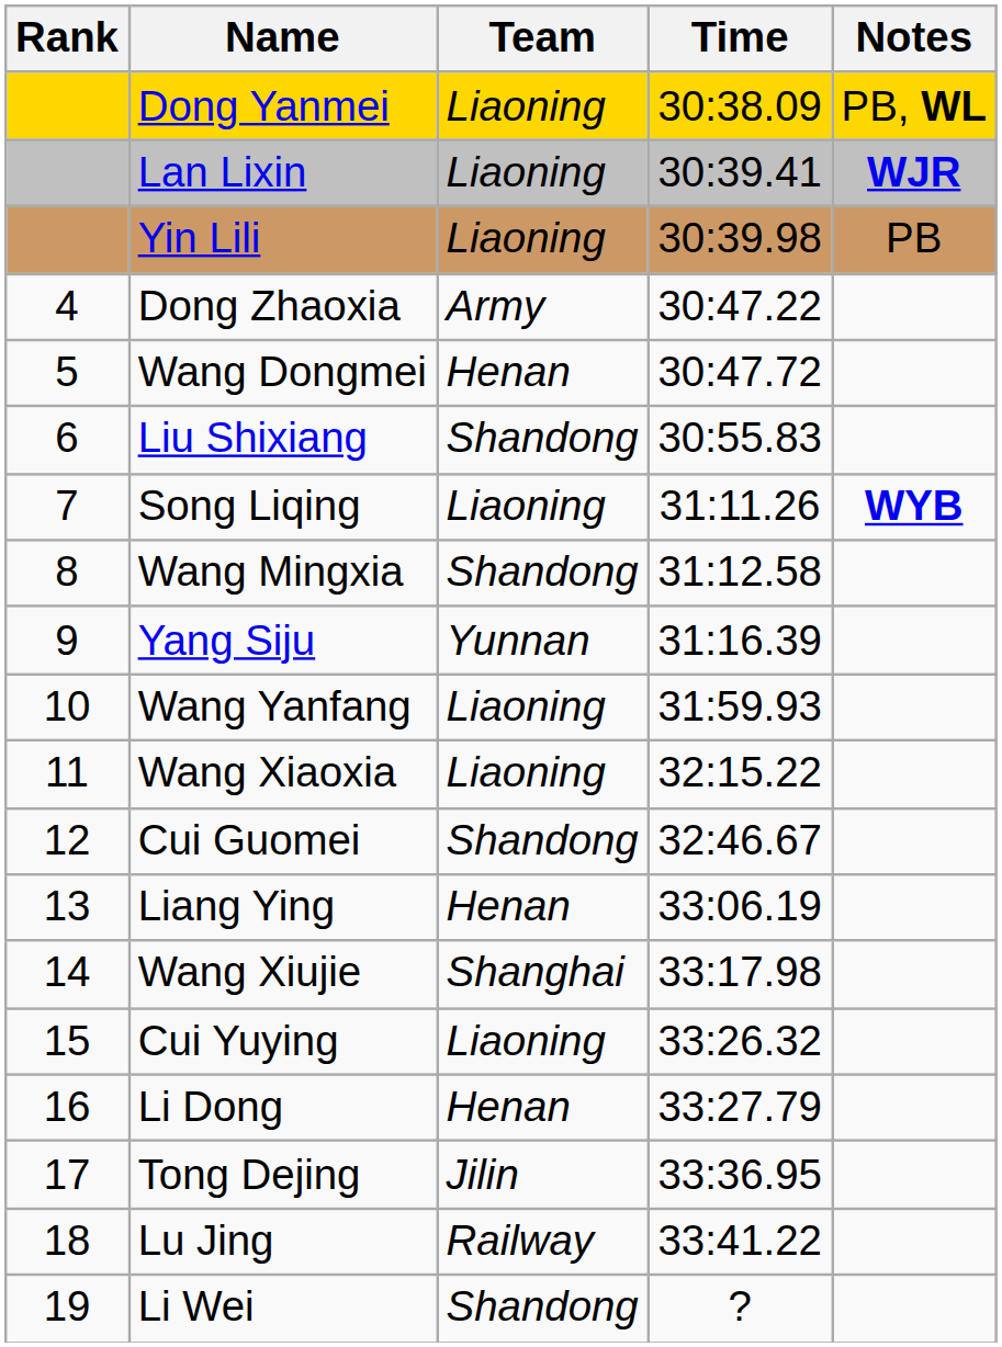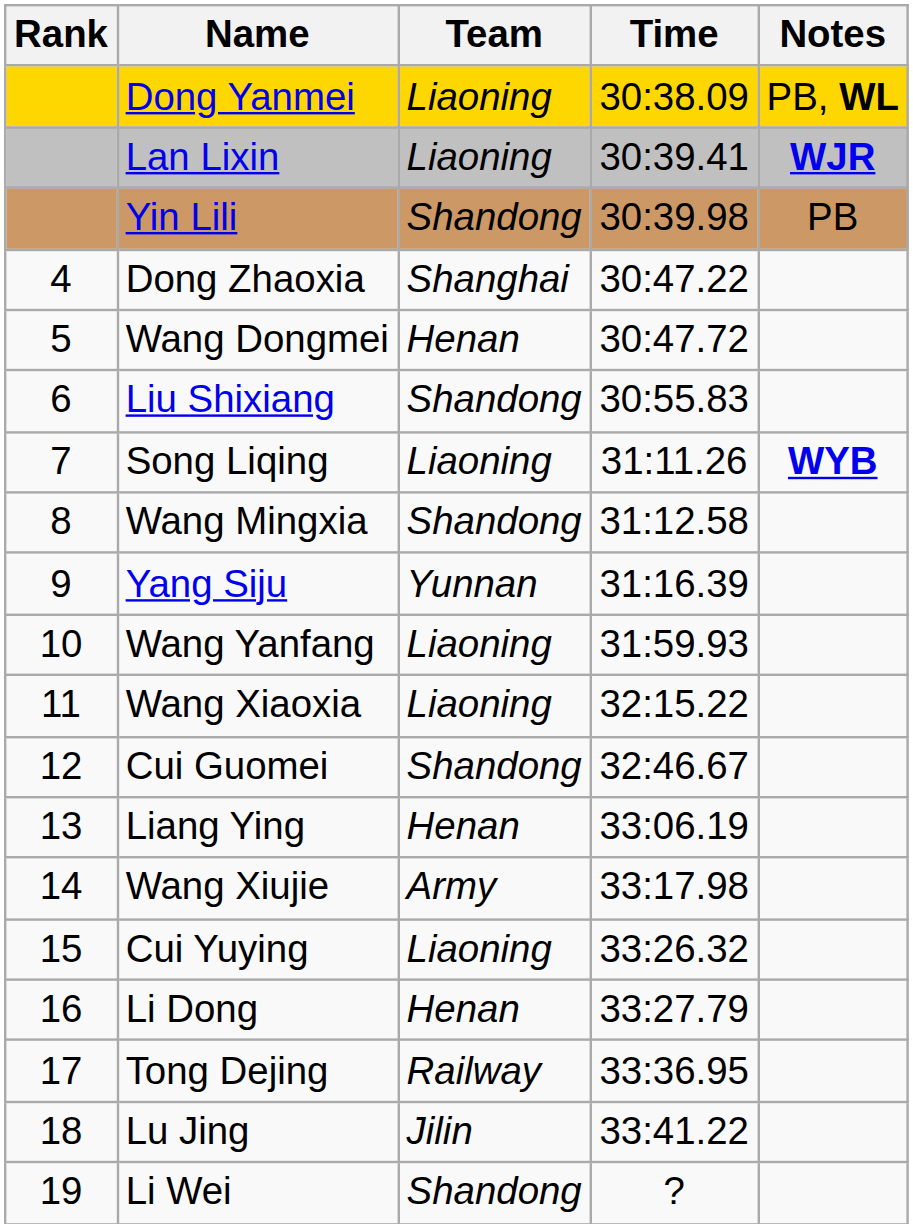Yin Lili | Team: Liaoning -> Shandong
Dong Zhaoxia | Team: Army -> Shanghai
Wang Xiujie | Team: Shanghai -> Army
Tong Dejing | Team: Jilin -> Railway
Lu Jing | Team: Railway -> Jilin
